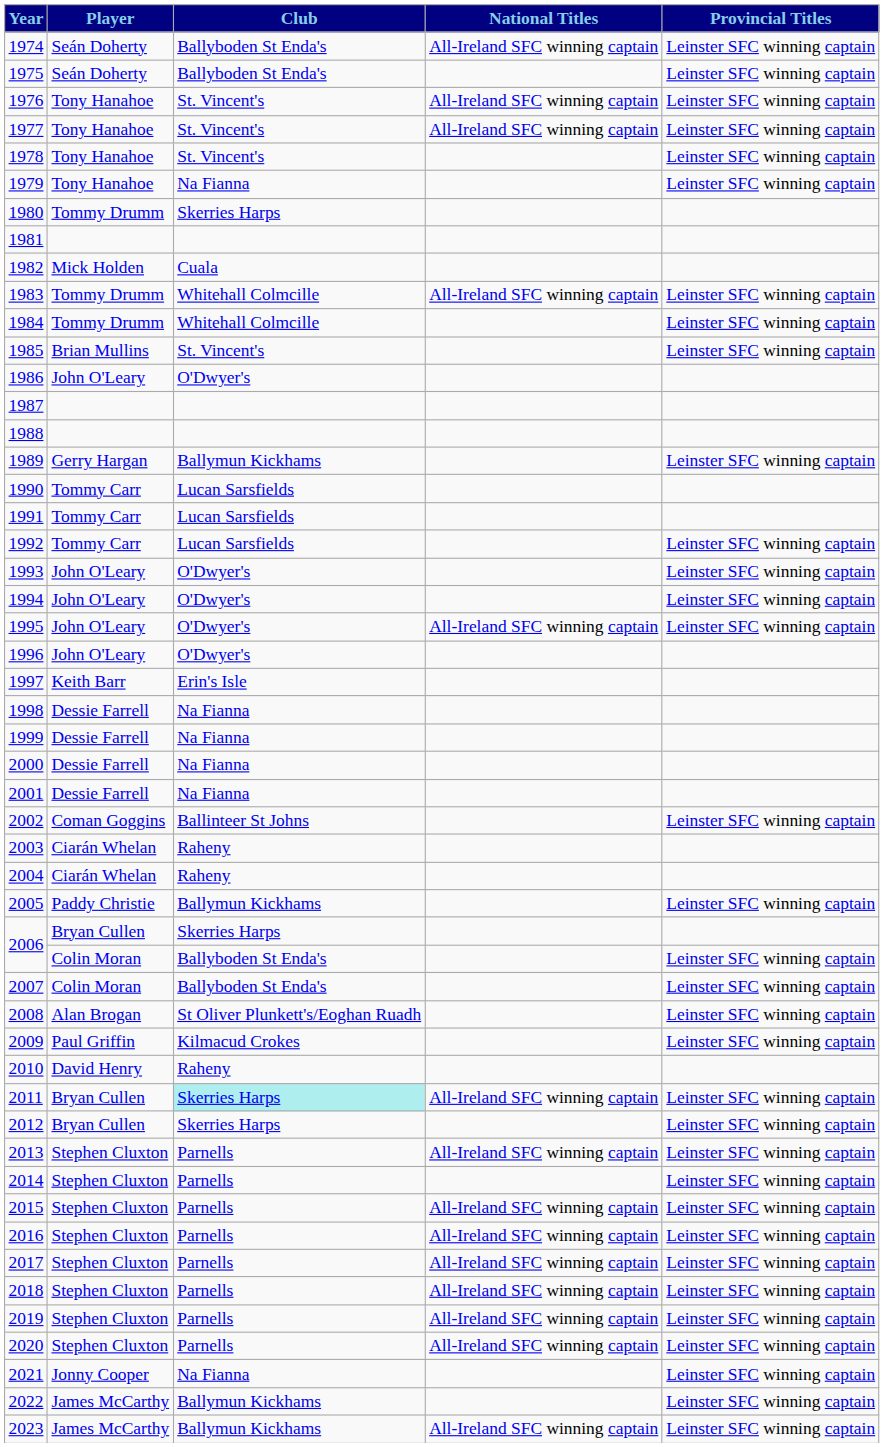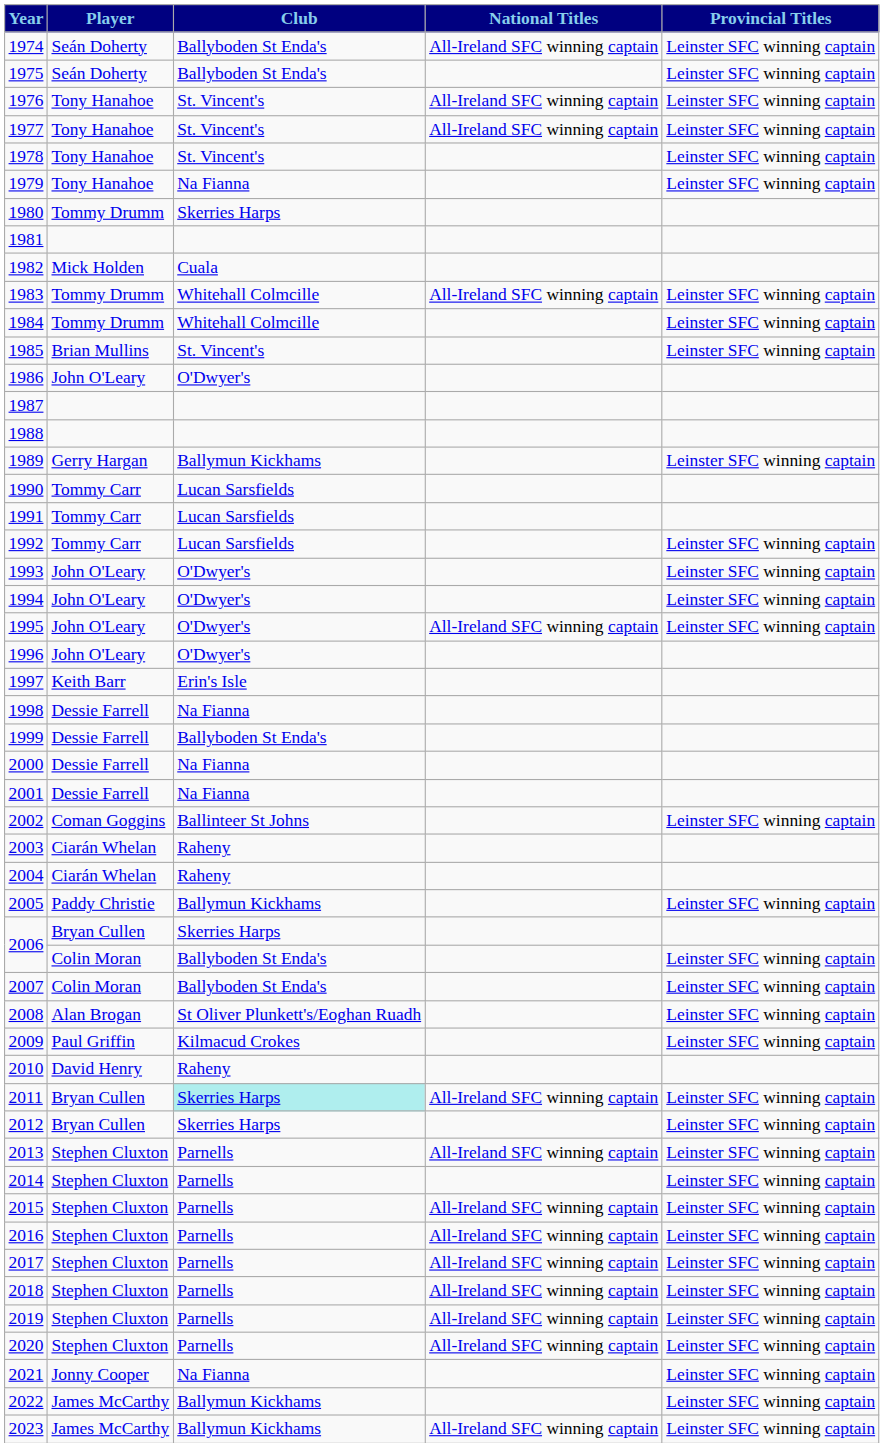1999 | Club: Na Fianna -> Ballyboden St Enda's
